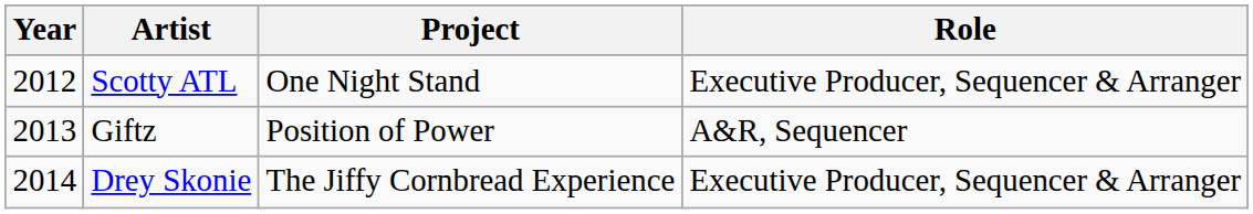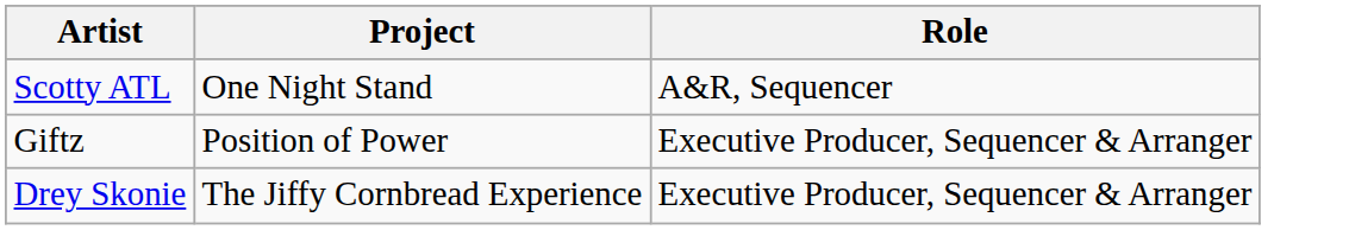- column: Year | 2012 | 2013 | 2014
Scotty ATL | Role: Executive Producer, Sequencer & Arranger -> A&R, Sequencer
Giftz | Role: A&R, Sequencer -> Executive Producer, Sequencer & Arranger
